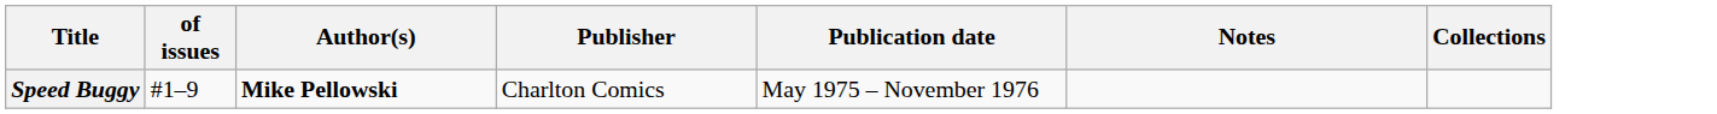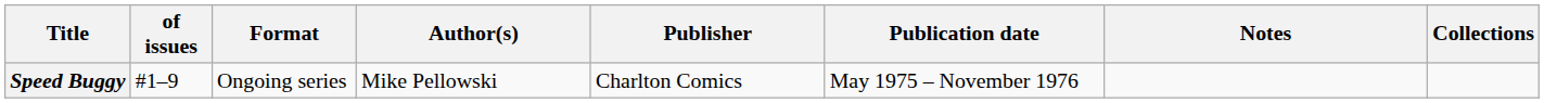+ column: Format | Ongoing series
Speed Buggy | Author(s): bold -> normal
